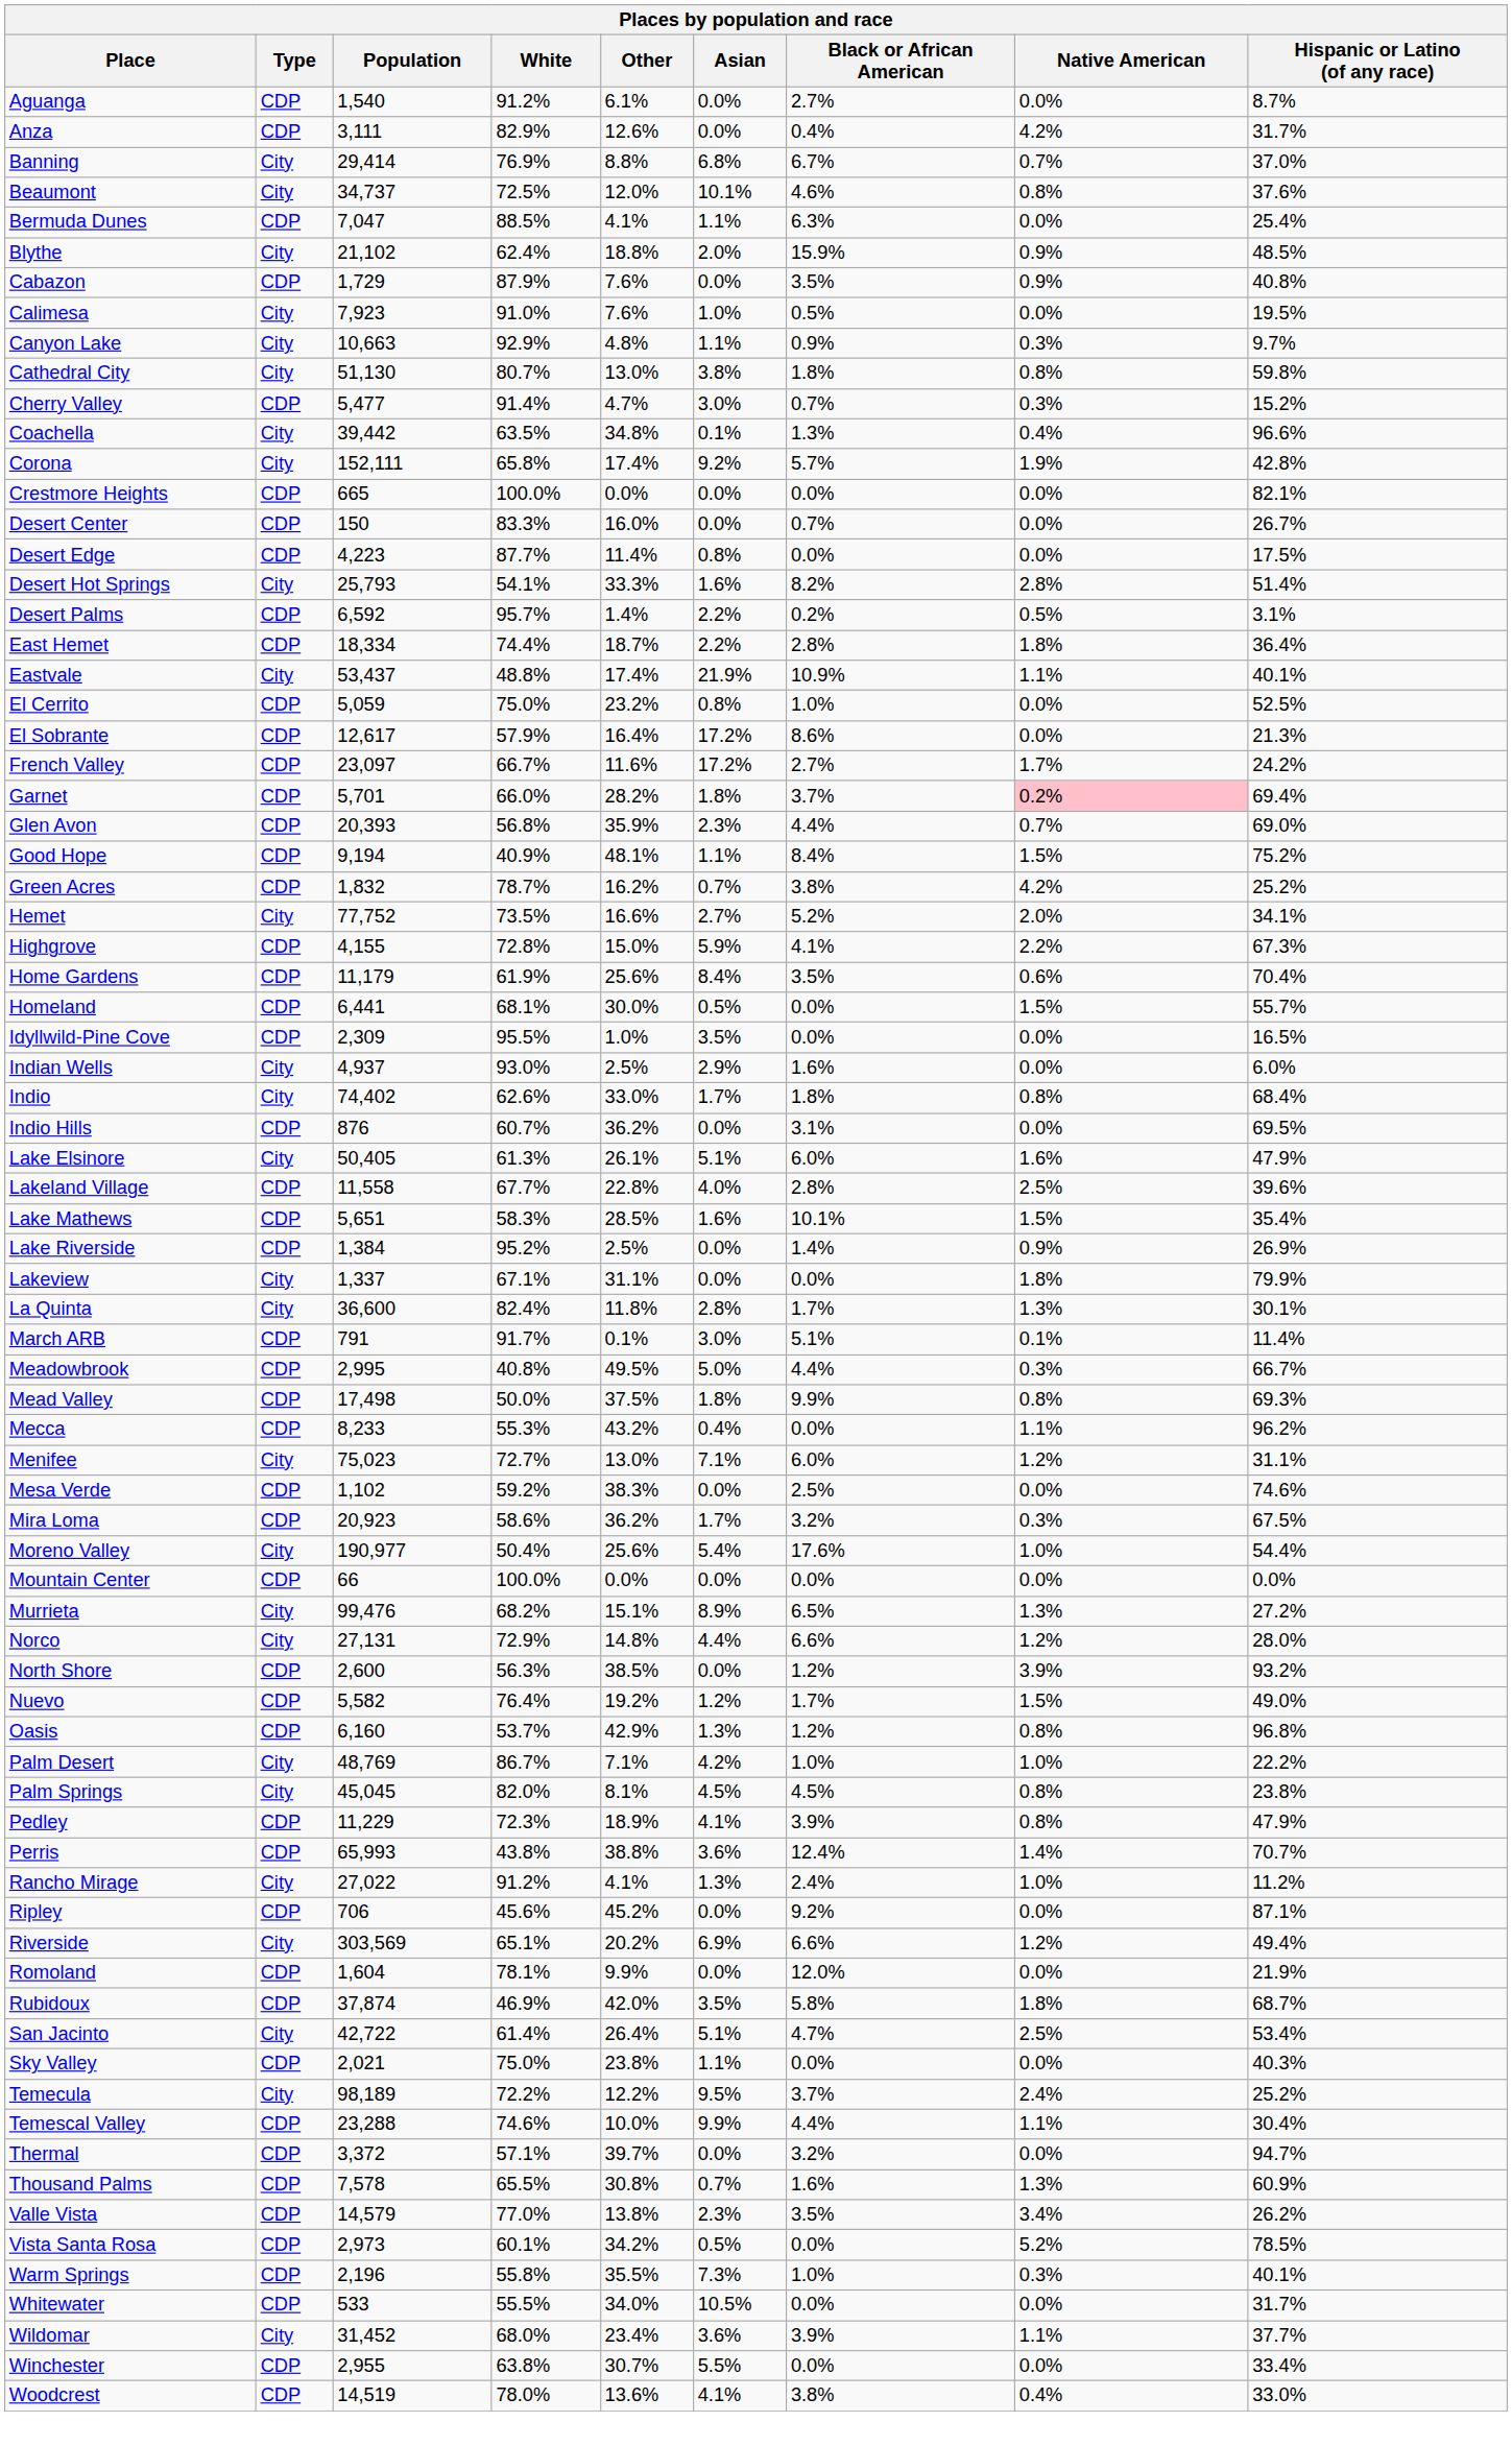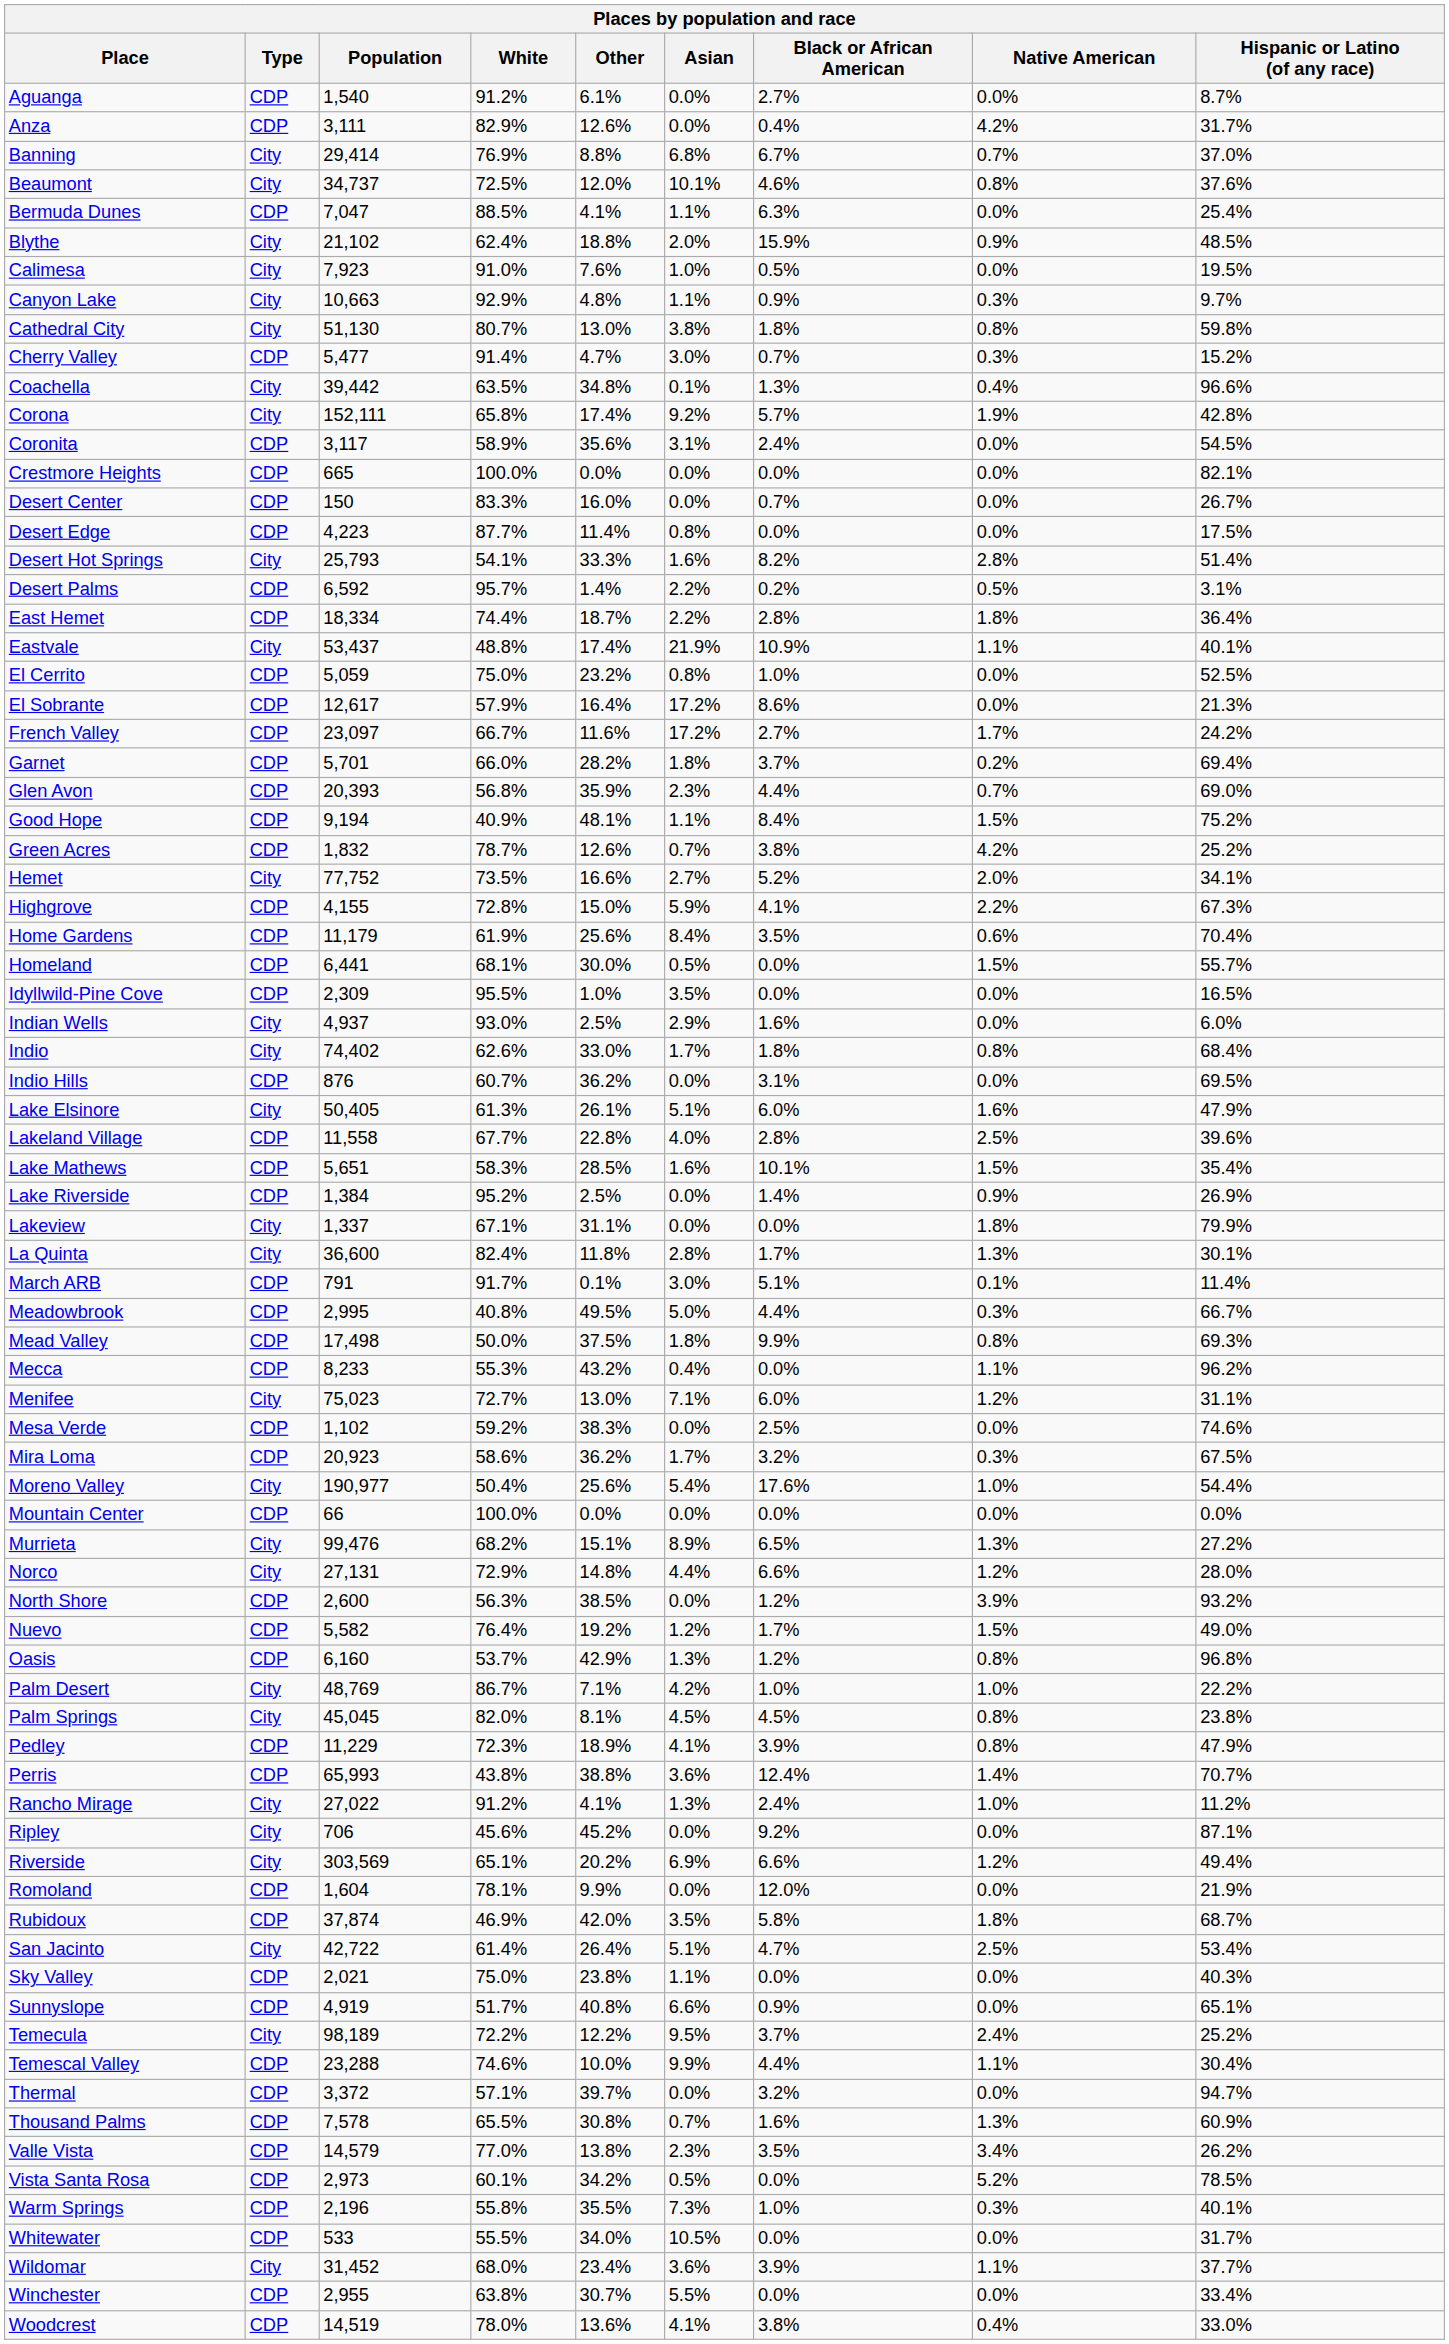- row: Cabazon | CDP | 1,729 | 87.9% | 7.6% | 0.0% | 3.5% | 0.9% | 40.8%
+ row: Coronita | CDP | 3,117 | 58.9% | 35.6% | 3.1% | 2.4% | 0.0% | 54.5%
Garnet | Native American: pink background -> no background
Green Acres | Other: 16.2% -> 12.6%
Ripley | Type: CDP -> City
+ row: Sunnyslope | CDP | 4,919 | 51.7% | 40.8% | 6.6% | 0.9% | 0.0% | 65.1%
